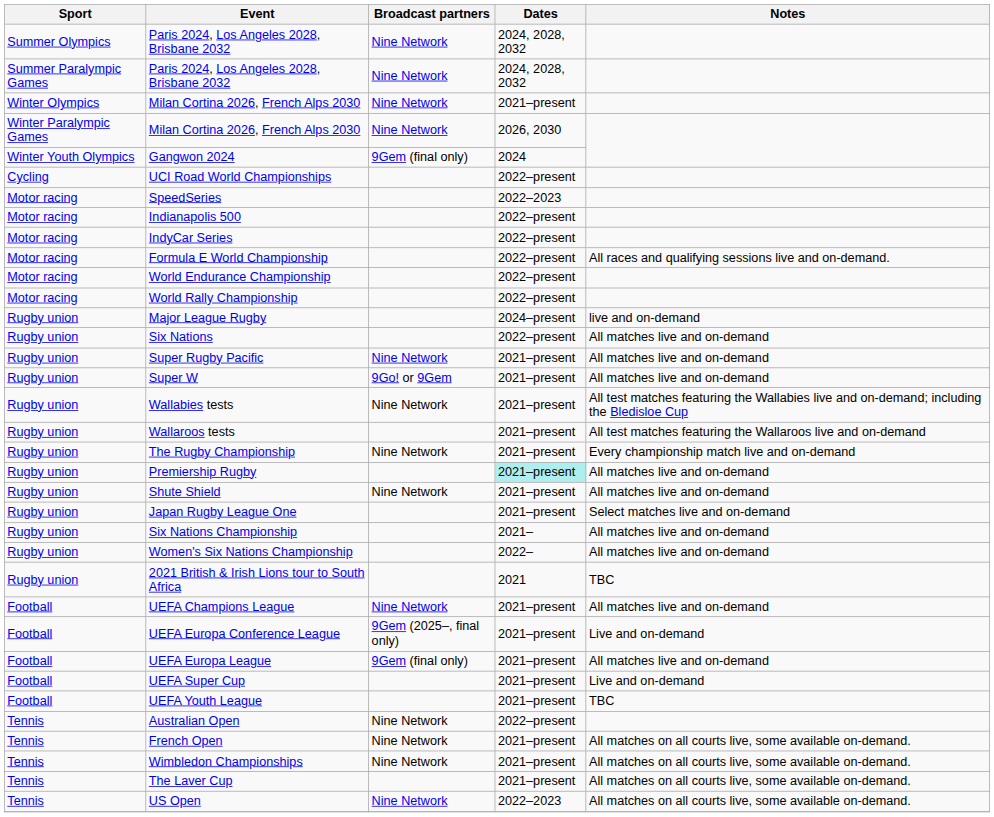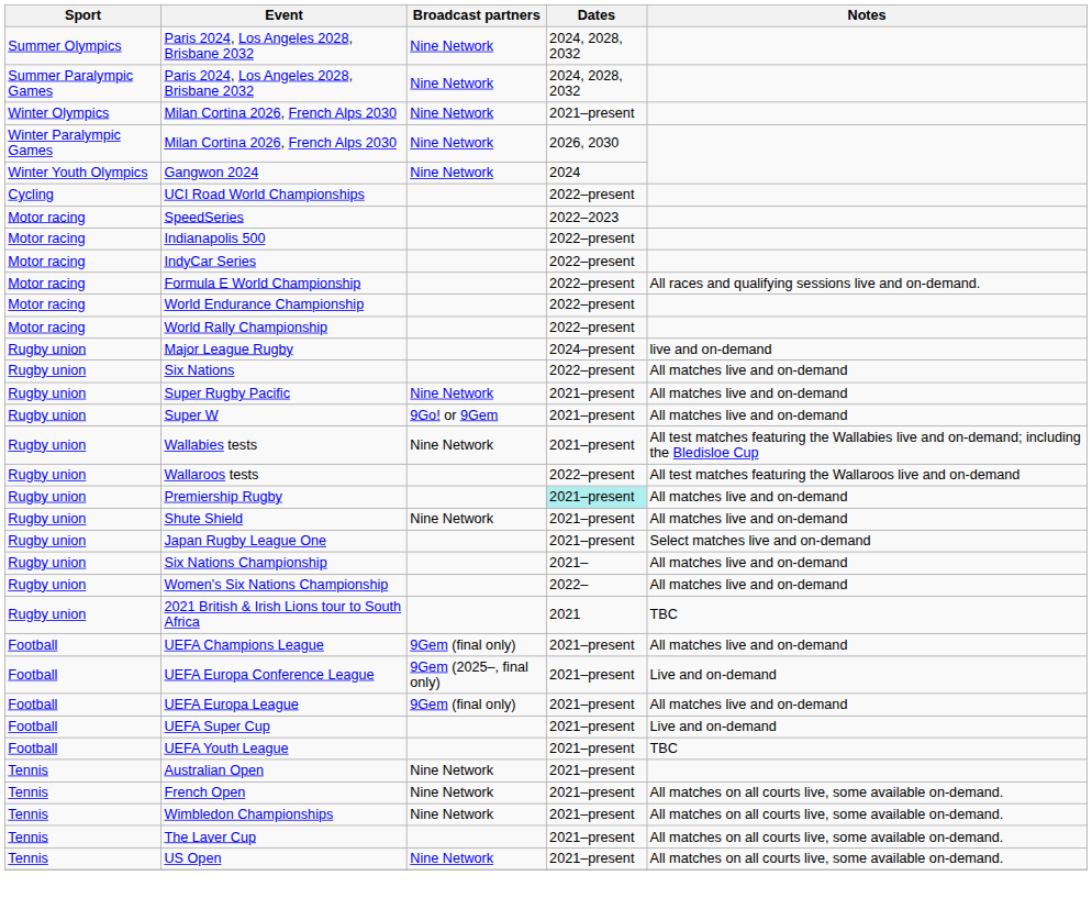Gangwon 2024 | Broadcast partners: 9Gem (final only) -> Nine Network
Wallaroos tests | Dates: 2021–present -> 2022–present
- row: Rugby union | The Rugby Championship | Nine Network | 2021–present | Every championship match live and on-demand
UEFA Champions League | Broadcast partners: Nine Network -> 9Gem (final only)
Australian Open | Dates: 2022–present -> 2021–present
US Open | Dates: 2022–2023 -> 2021–present
